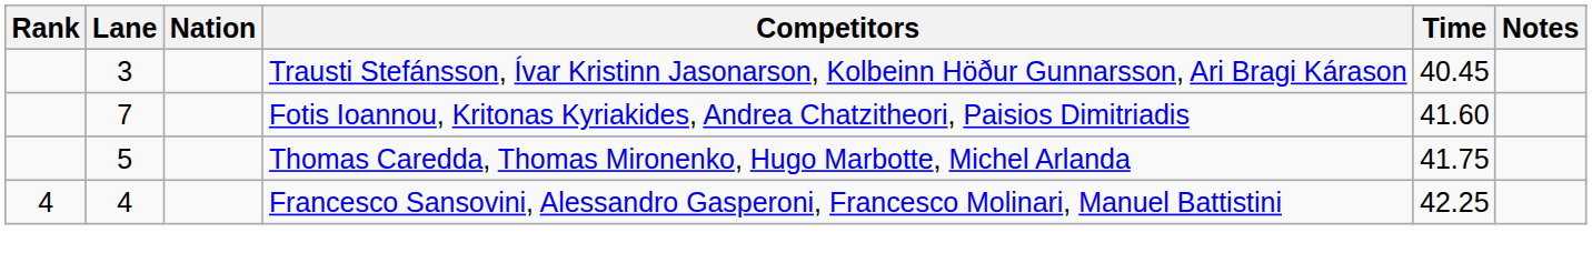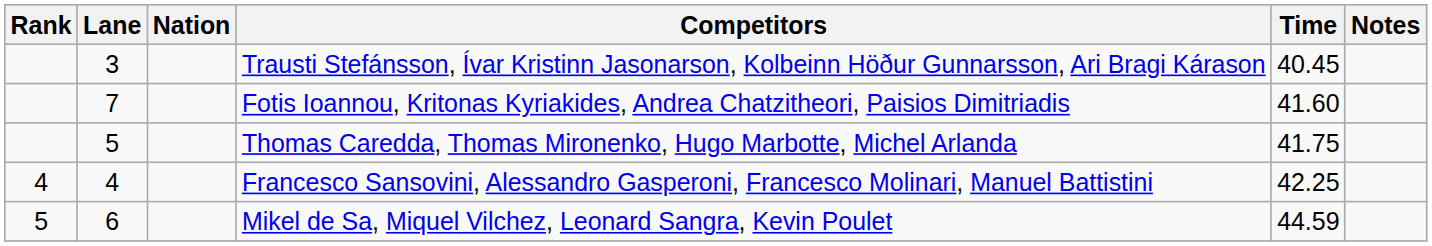+ row: 5 | 6 | Mikel de Sa, Miquel Vilchez, Leonard Sangra, Kevin Poulet | 44.59
